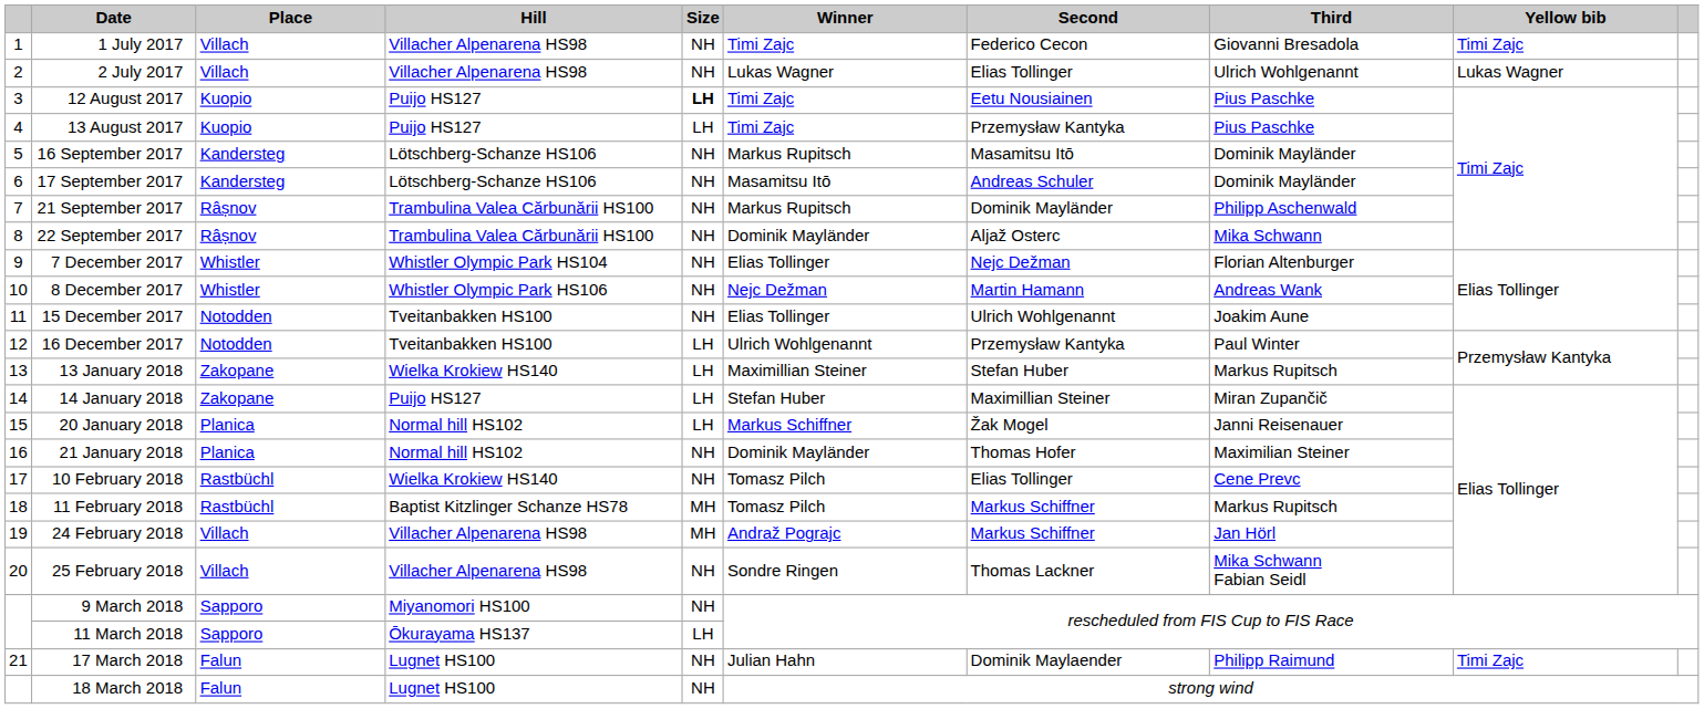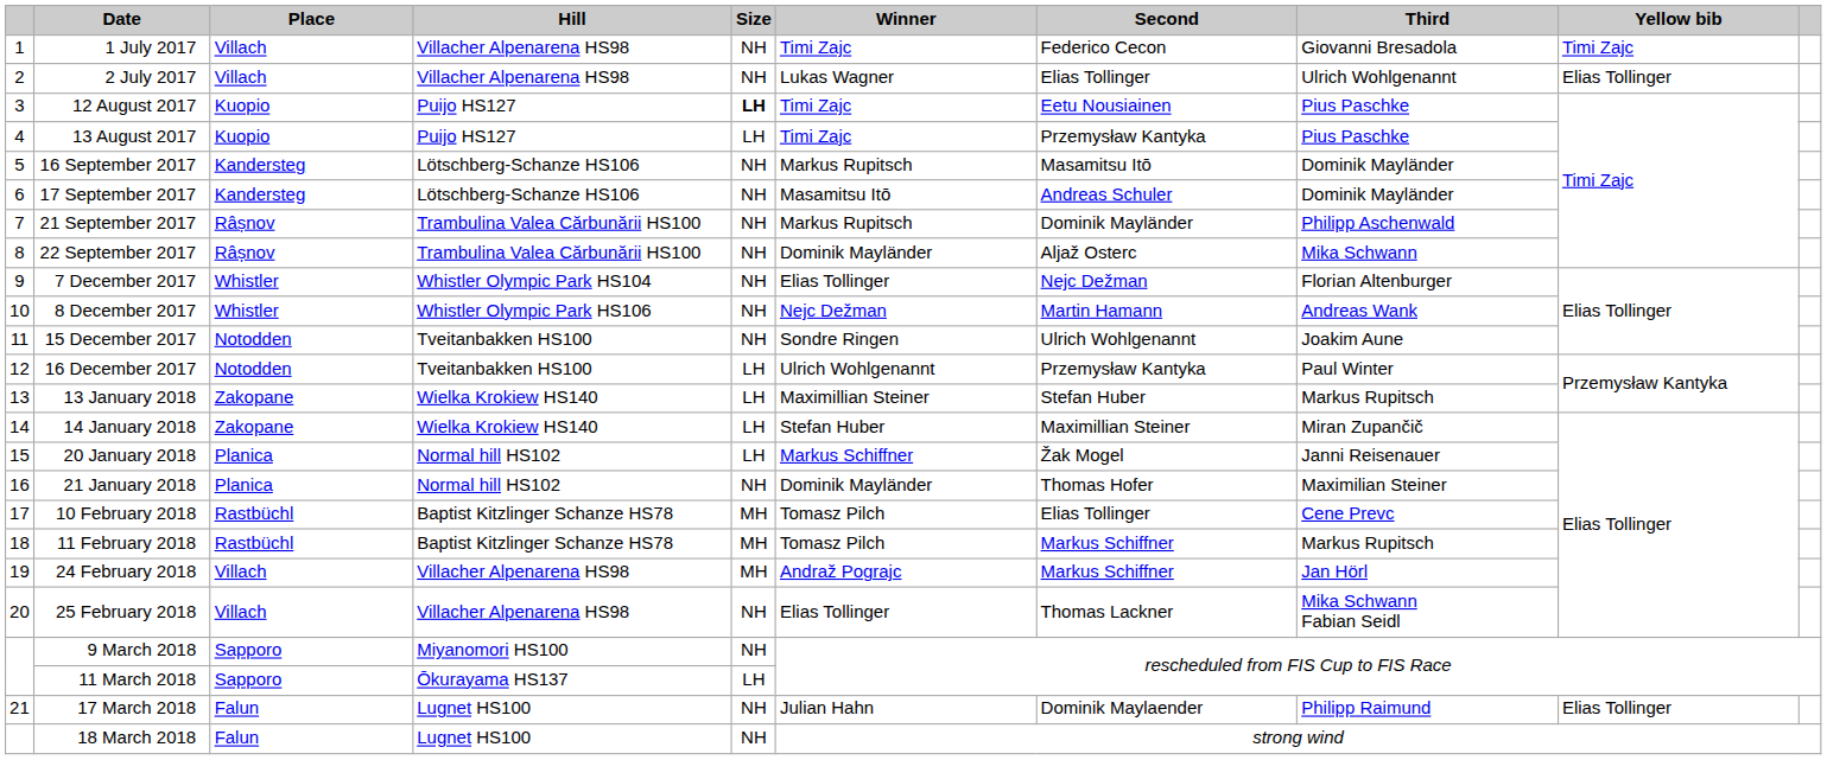2 July 2017 | Yellow bib: Lukas Wagner -> Elias Tollinger
15 December 2017 | Winner: Elias Tollinger -> Sondre Ringen
14 January 2018 | Hill: Puijo HS127 -> Wielka Krokiew HS140
10 February 2018 | Hill: Wielka Krokiew HS140 -> Baptist Kitzlinger Schanze HS78
10 February 2018 | Size: NH -> MH
25 February 2018 | Winner: Sondre Ringen -> Elias Tollinger
17 March 2018 | Yellow bib: Timi Zajc -> Elias Tollinger
